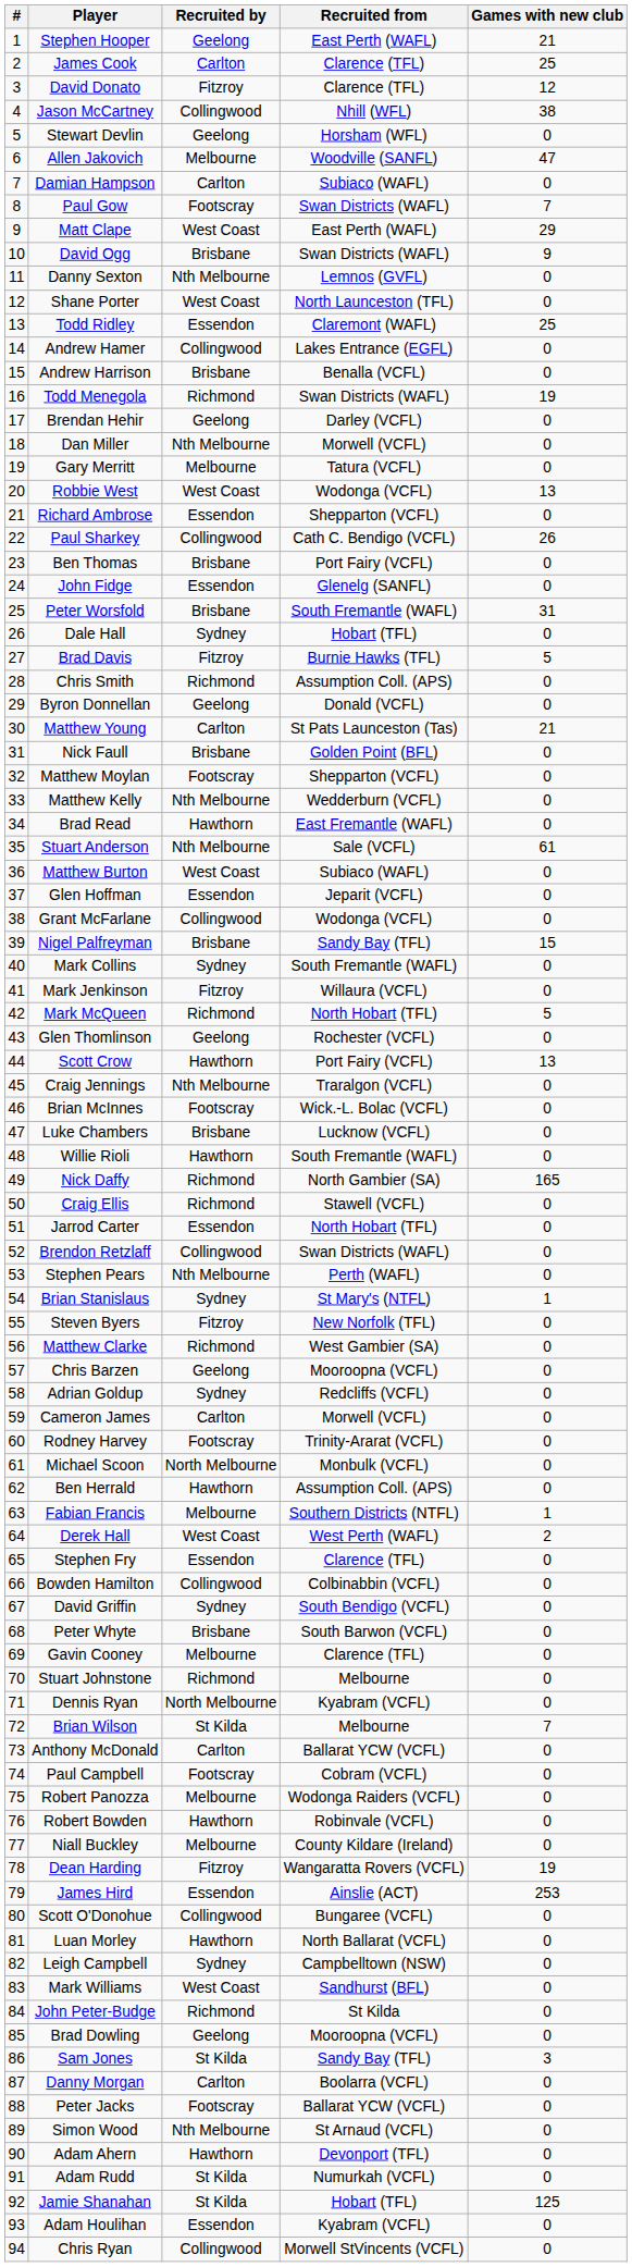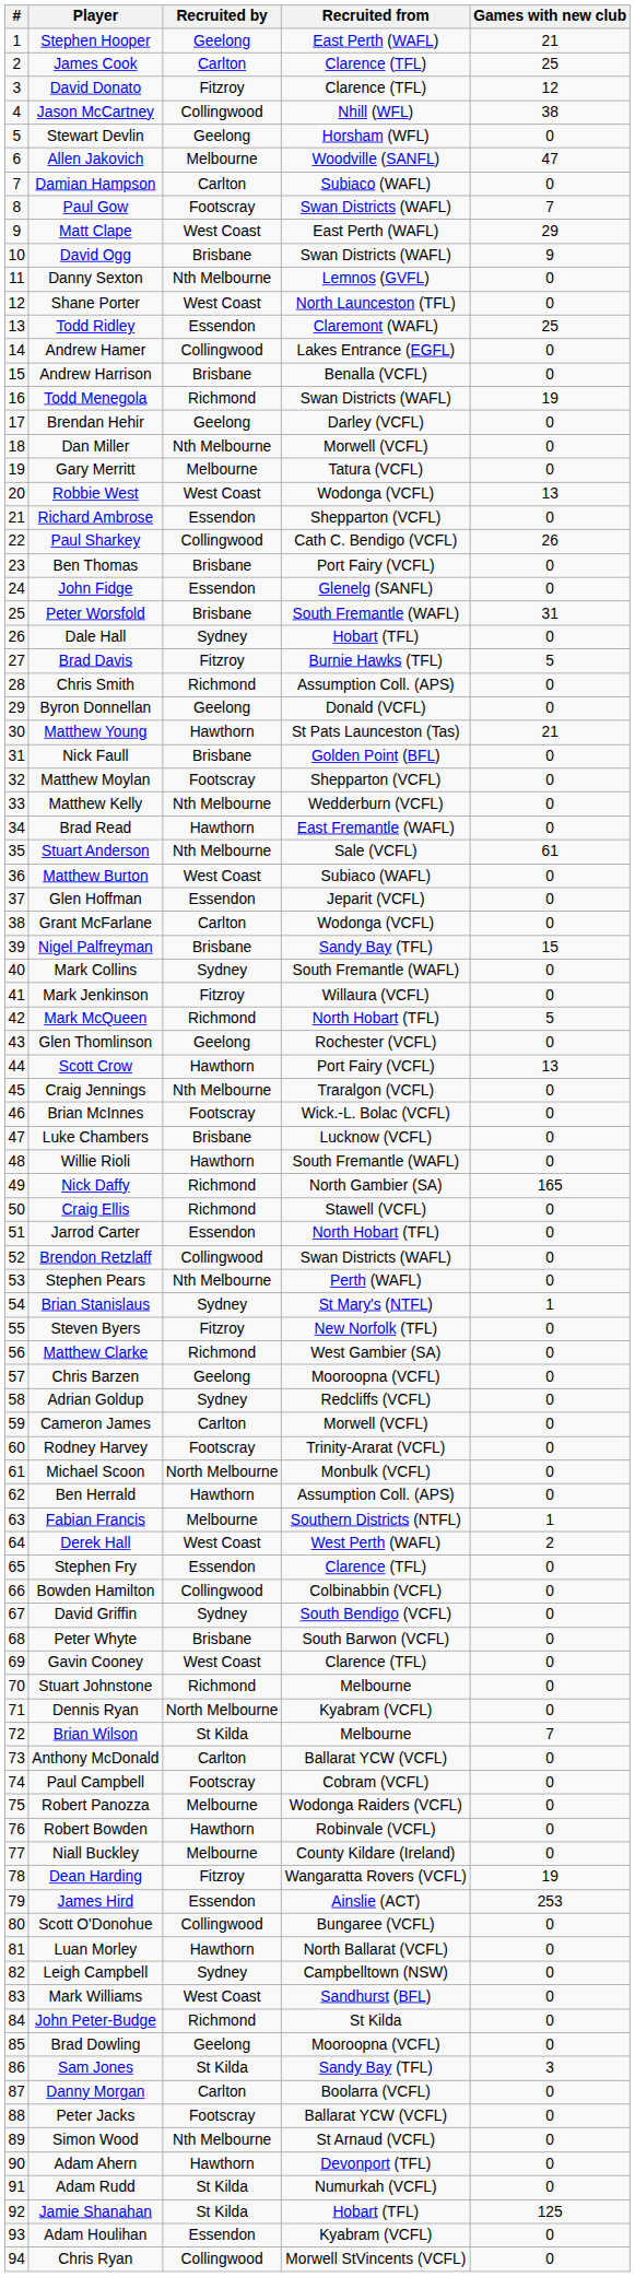Matthew Young | Recruited by: Carlton -> Hawthorn
Grant McFarlane | Recruited by: Collingwood -> Carlton
Gavin Cooney | Recruited by: Melbourne -> West Coast
